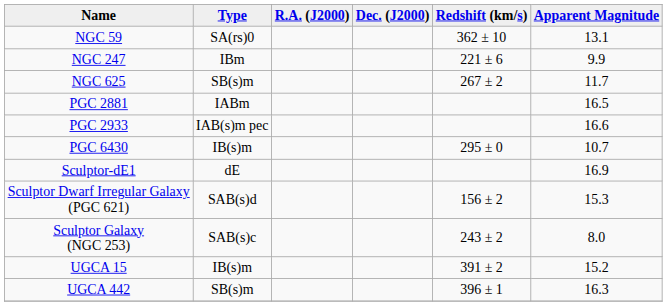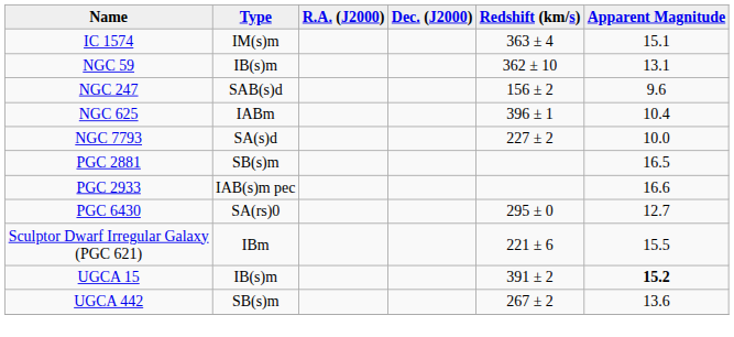+ row: IC 1574 | IM(s)m | 363 ± 4 | 15.1
NGC 59 | Type: SA(rs)0 -> IB(s)m
NGC 247 | Type: IBm -> SAB(s)d
NGC 247 | Redshift (km/s): 221 ± 6 -> 156 ± 2
NGC 247 | Apparent Magnitude: 9.9 -> 9.6
NGC 625 | Type: SB(s)m -> IABm
NGC 625 | Redshift (km/s): 267 ± 2 -> 396 ± 1
NGC 625 | Apparent Magnitude: 11.7 -> 10.4
+ row: NGC 7793 | SA(s)d | 227 ± 2 | 10.0
PGC 2881 | Type: IABm -> SB(s)m
PGC 6430 | Type: IB(s)m -> SA(rs)0
PGC 6430 | Apparent Magnitude: 10.7 -> 12.7
- row: Sculptor-dE1 | dE | 16.9
Sculptor Dwarf Irregular Galaxy (PGC 621) | Type: SAB(s)d -> IBm
Sculptor Dwarf Irregular Galaxy (PGC 621) | Redshift (km/s): 156 ± 2 -> 221 ± 6
Sculptor Dwarf Irregular Galaxy (PGC 621) | Apparent Magnitude: 15.3 -> 15.5
- row: Sculptor Galaxy (NGC 253) | SAB(s)c | 243 ± 2 | 8.0
UGCA 15 | Apparent Magnitude: normal -> bold
UGCA 442 | Redshift (km/s): 396 ± 1 -> 267 ± 2
UGCA 442 | Apparent Magnitude: 16.3 -> 13.6
